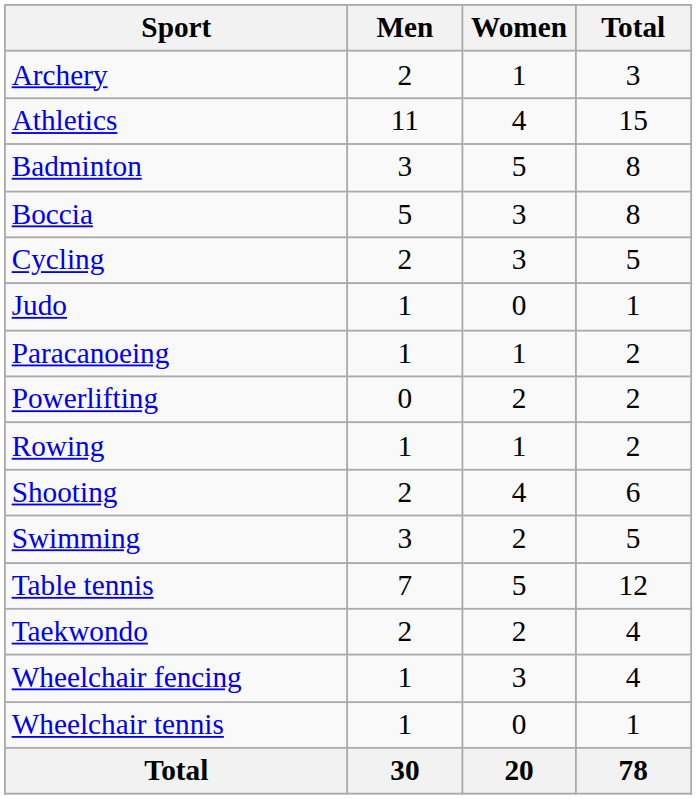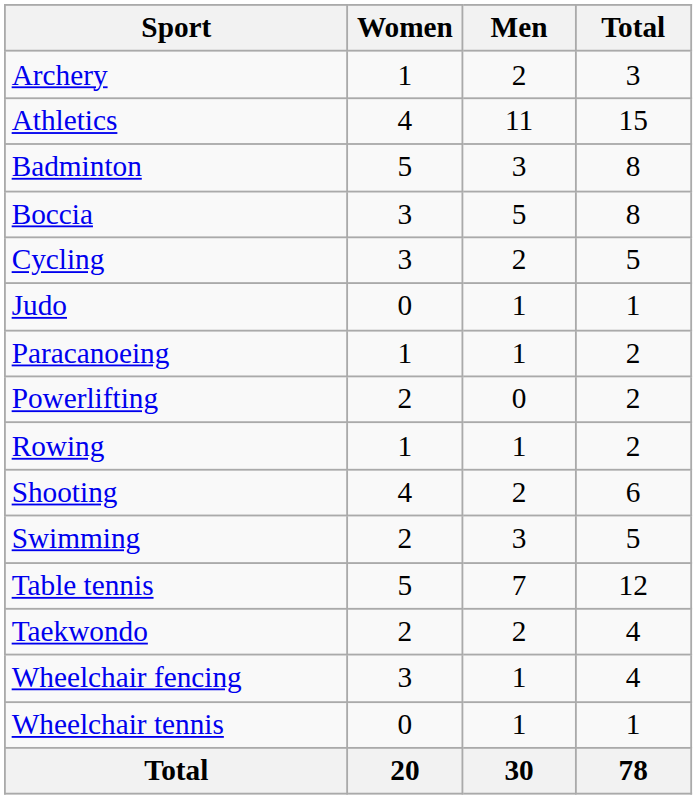columns swapped: Men <-> Women
